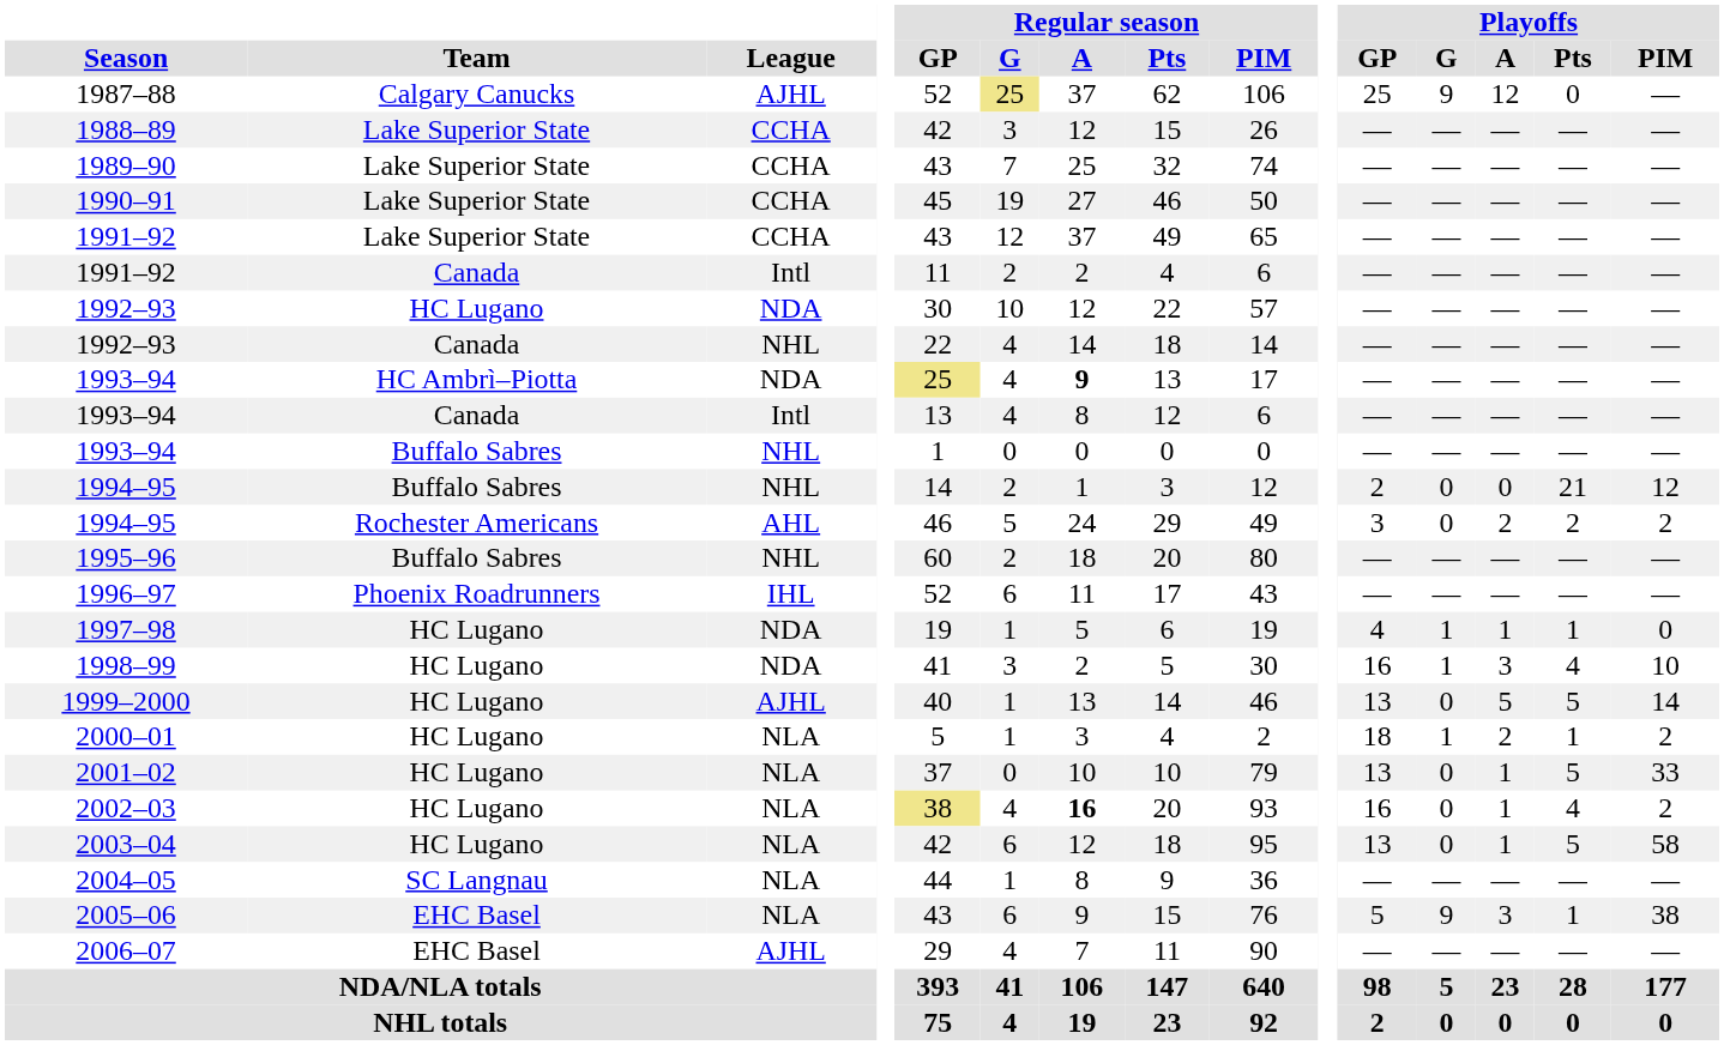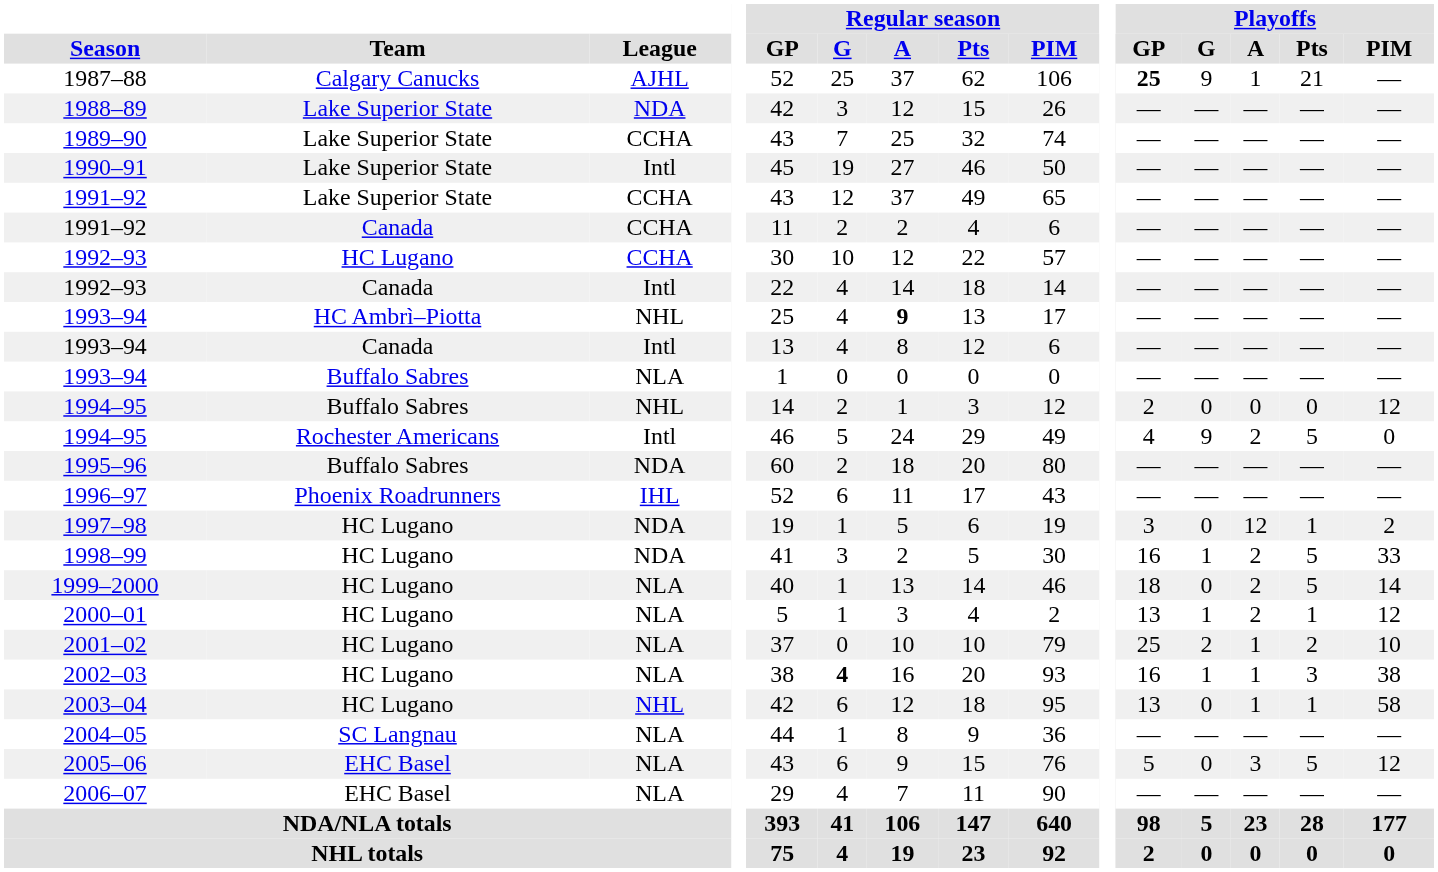1987–88 | Regular season / G: khaki background -> no background
1987–88 | Playoffs / GP: normal -> bold
1987–88 | Playoffs / A: 12 -> 1
1987–88 | Playoffs / Pts: 0 -> 21
1988–89 | League: CCHA -> NDA
1990–91 | League: CCHA -> Intl
1991–92 / Canada | League: Intl -> CCHA
1992–93 / HC Lugano | League: NDA -> CCHA
1992–93 / Canada | League: NHL -> Intl
1993–94 / HC Ambrì–Piotta | League: NDA -> NHL
1993–94 / HC Ambrì–Piotta | Regular season / GP: khaki background -> no background
1993–94 / Buffalo Sabres | League: NHL -> NLA
1994–95 / Buffalo Sabres | Playoffs / Pts: 21 -> 0
1994–95 / Rochester Americans | League: AHL -> Intl
1994–95 / Rochester Americans | Playoffs / GP: 3 -> 4
1994–95 / Rochester Americans | Playoffs / G: 0 -> 9
1994–95 / Rochester Americans | Playoffs / Pts: 2 -> 5
1994–95 / Rochester Americans | Playoffs / PIM: 2 -> 0
1995–96 | League: NHL -> NDA
1997–98 | Playoffs / GP: 4 -> 3
1997–98 | Playoffs / G: 1 -> 0
1997–98 | Playoffs / A: 1 -> 12
1997–98 | Playoffs / PIM: 0 -> 2
1998–99 | Playoffs / A: 3 -> 2
1998–99 | Playoffs / Pts: 4 -> 5
1998–99 | Playoffs / PIM: 10 -> 33
1999–2000 | League: AJHL -> NLA
1999–2000 | Playoffs / GP: 13 -> 18
1999–2000 | Playoffs / A: 5 -> 2
2000–01 | Playoffs / GP: 18 -> 13
2000–01 | Playoffs / PIM: 2 -> 12
2001–02 | Playoffs / GP: 13 -> 25
2001–02 | Playoffs / G: 0 -> 2
2001–02 | Playoffs / Pts: 5 -> 2
2001–02 | Playoffs / PIM: 33 -> 10
2002–03 | Regular season / GP: khaki background -> no background
2002–03 | Regular season / G: normal -> bold
2002–03 | Regular season / A: bold -> normal
2002–03 | Playoffs / G: 0 -> 1
2002–03 | Playoffs / Pts: 4 -> 3
2002–03 | Playoffs / PIM: 2 -> 38
2003–04 | League: NLA -> NHL
2003–04 | Playoffs / Pts: 5 -> 1
2005–06 | Playoffs / G: 9 -> 0
2005–06 | Playoffs / Pts: 1 -> 5
2005–06 | Playoffs / PIM: 38 -> 12
2006–07 | League: AJHL -> NLA
